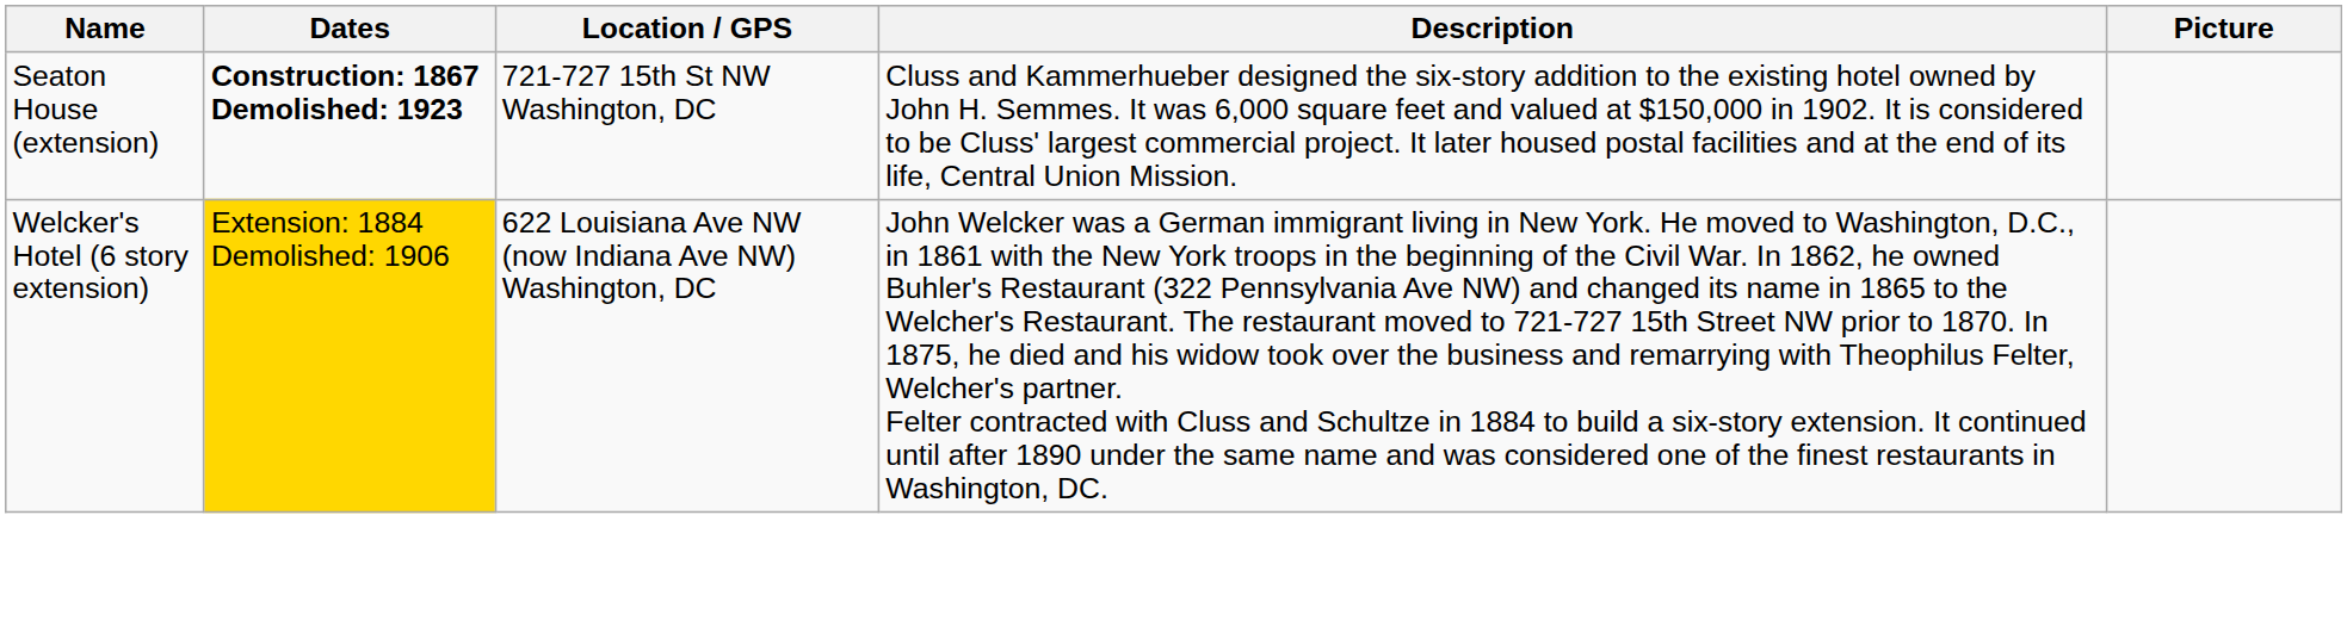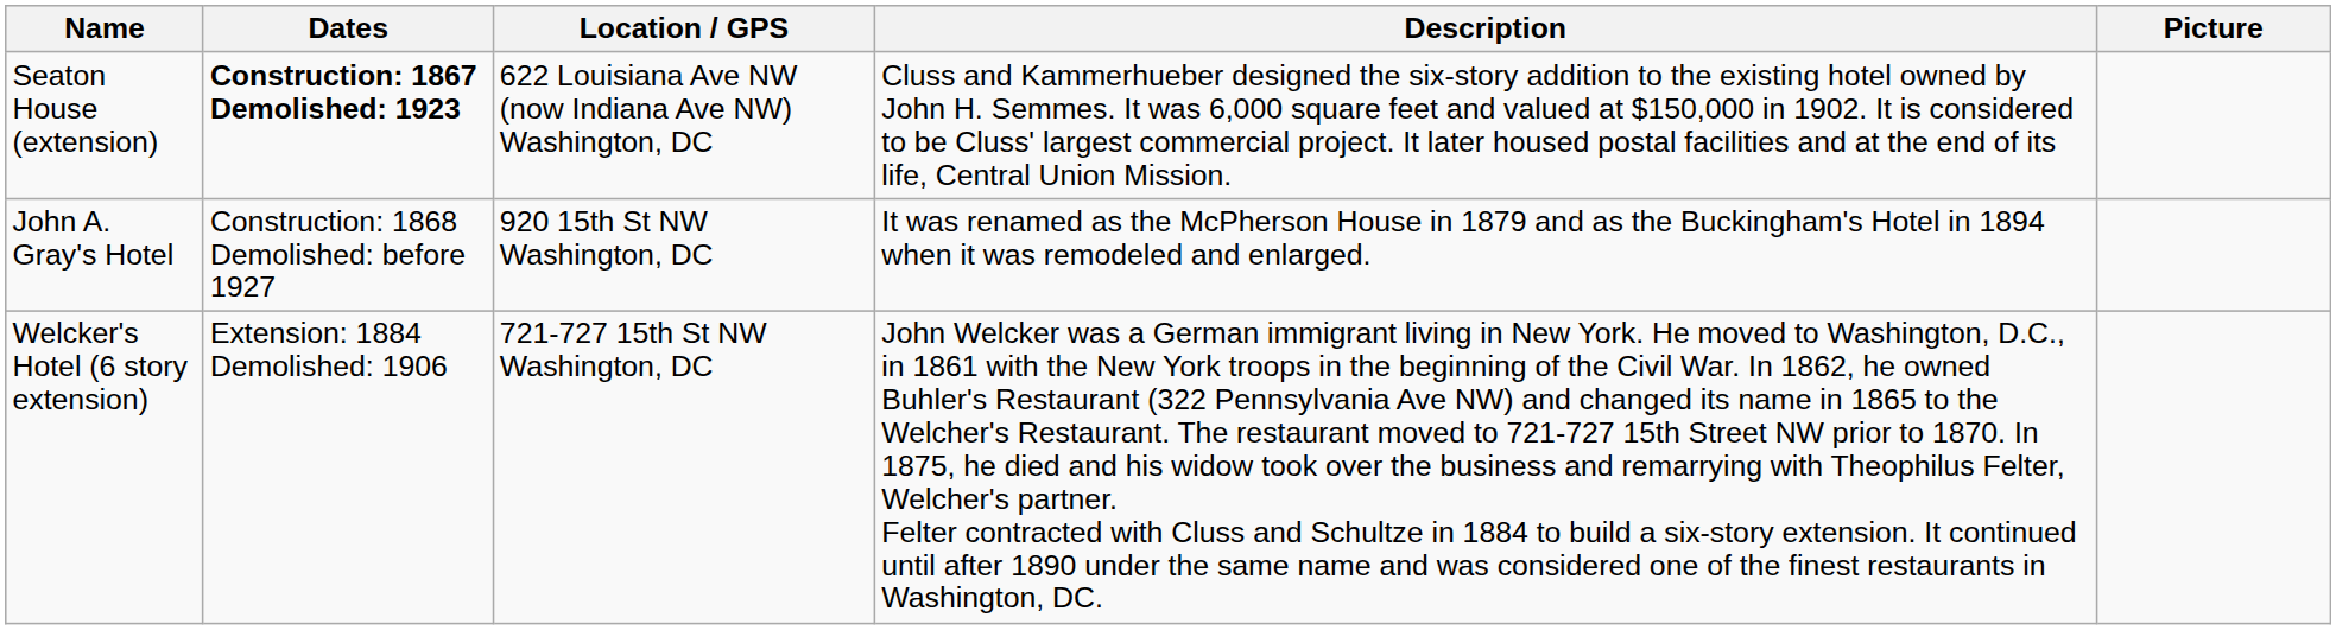Seaton House (extension) | Location / GPS: 721-727 15th St NW Washington, DC -> 622 Louisiana Ave NW (now Indiana Ave NW) Washington, DC
+ row: John A. Gray's Hotel | Construction: 1868 Demolished: before 1927 | 920 15th St NW Washington, DC | It was renamed as the McPherson House in 1879 and as the Buckingham's Hotel in 1894 when it was remodeled and enlarged.
Welcker's Hotel (6 story extension) | Dates: gold background -> no background
Welcker's Hotel (6 story extension) | Location / GPS: 622 Louisiana Ave NW (now Indiana Ave NW) Washington, DC -> 721-727 15th St NW Washington, DC
